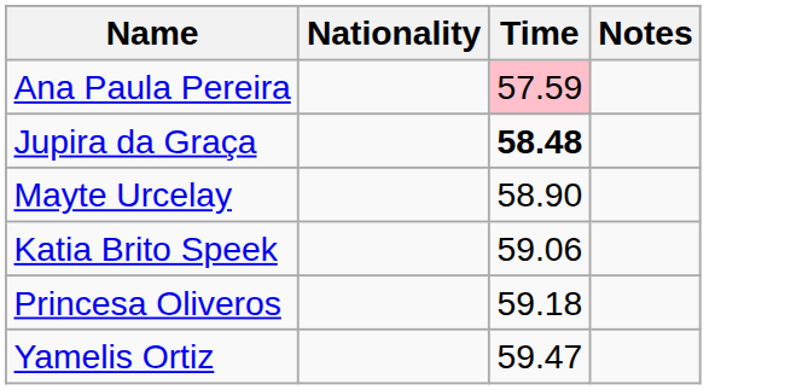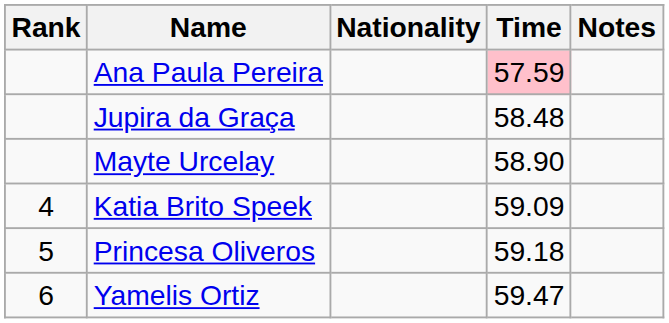+ column: Rank | 4 | 5 | 6
Jupira da Graça | Time: bold -> normal
Katia Brito Speek | Time: 59.06 -> 59.09
